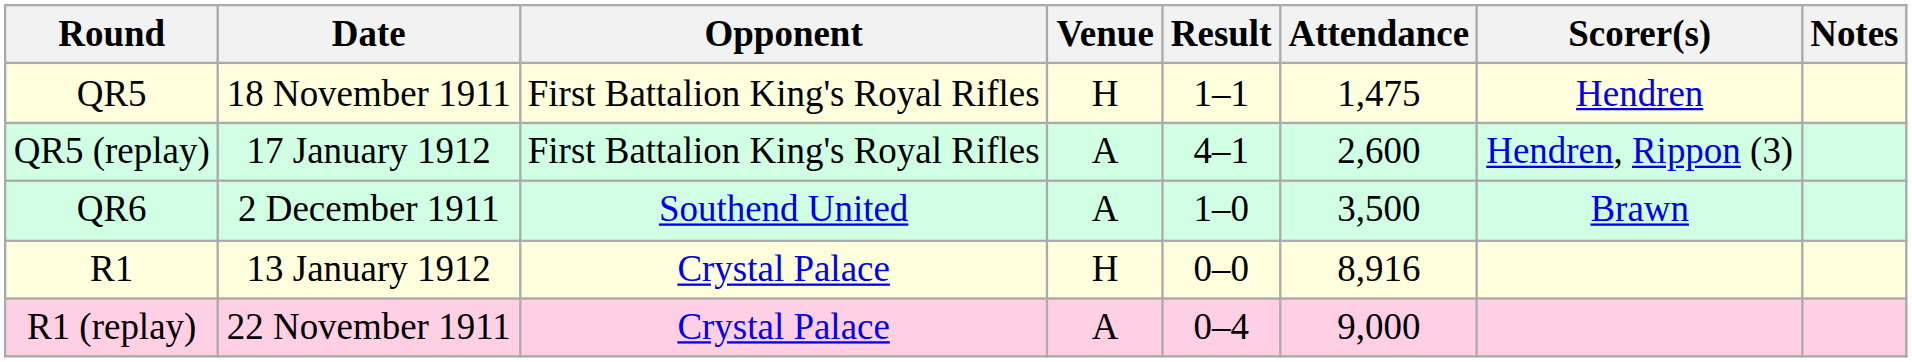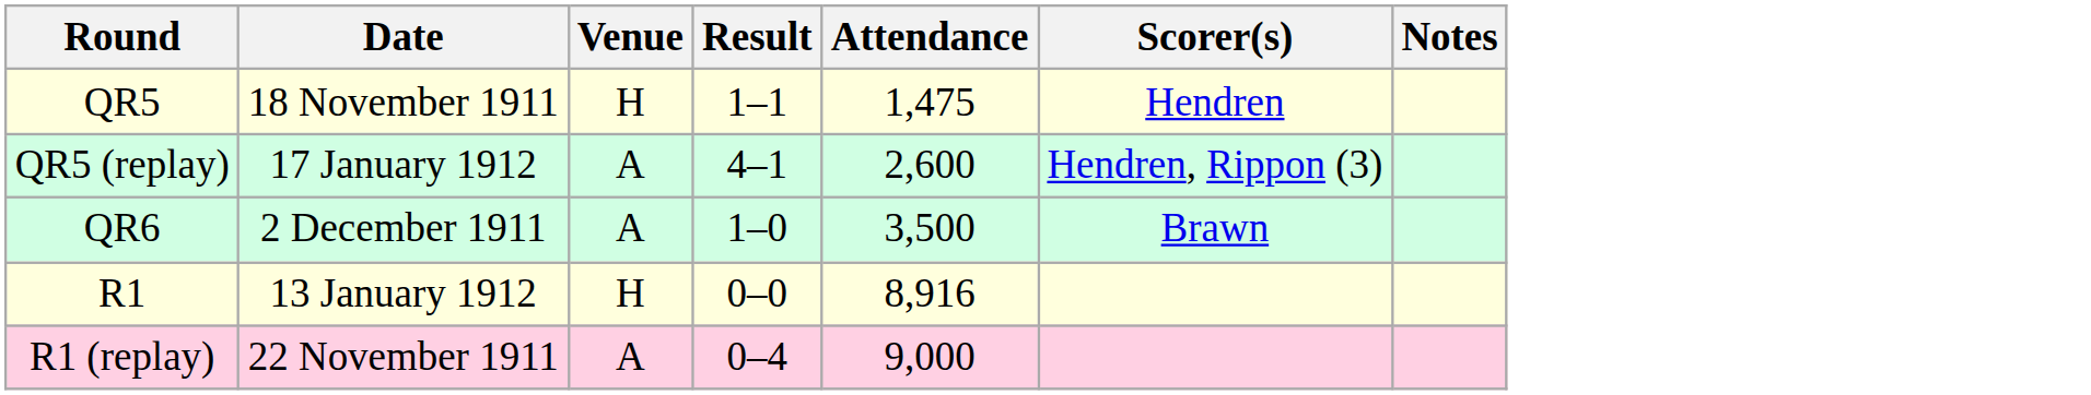- column: Opponent | First Battalion King's Royal Rifles | First Battalion King's Royal Rifles | Southend United | Crystal Palace | Crystal Palace
